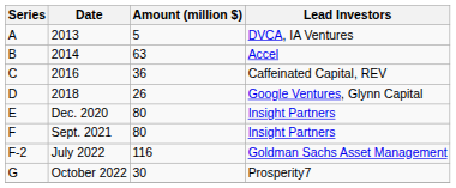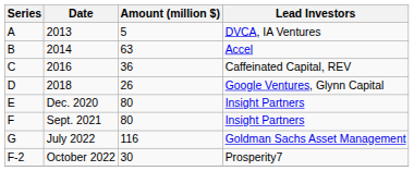July 2022 | Series: F-2 -> G
October 2022 | Series: G -> F-2
